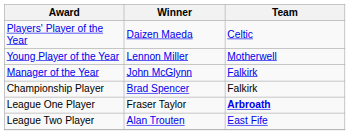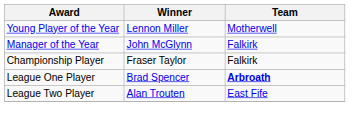- row: Players' Player of the Year | Daizen Maeda | Celtic
Championship Player | Winner: Brad Spencer -> Fraser Taylor
League One Player | Winner: Fraser Taylor -> Brad Spencer
